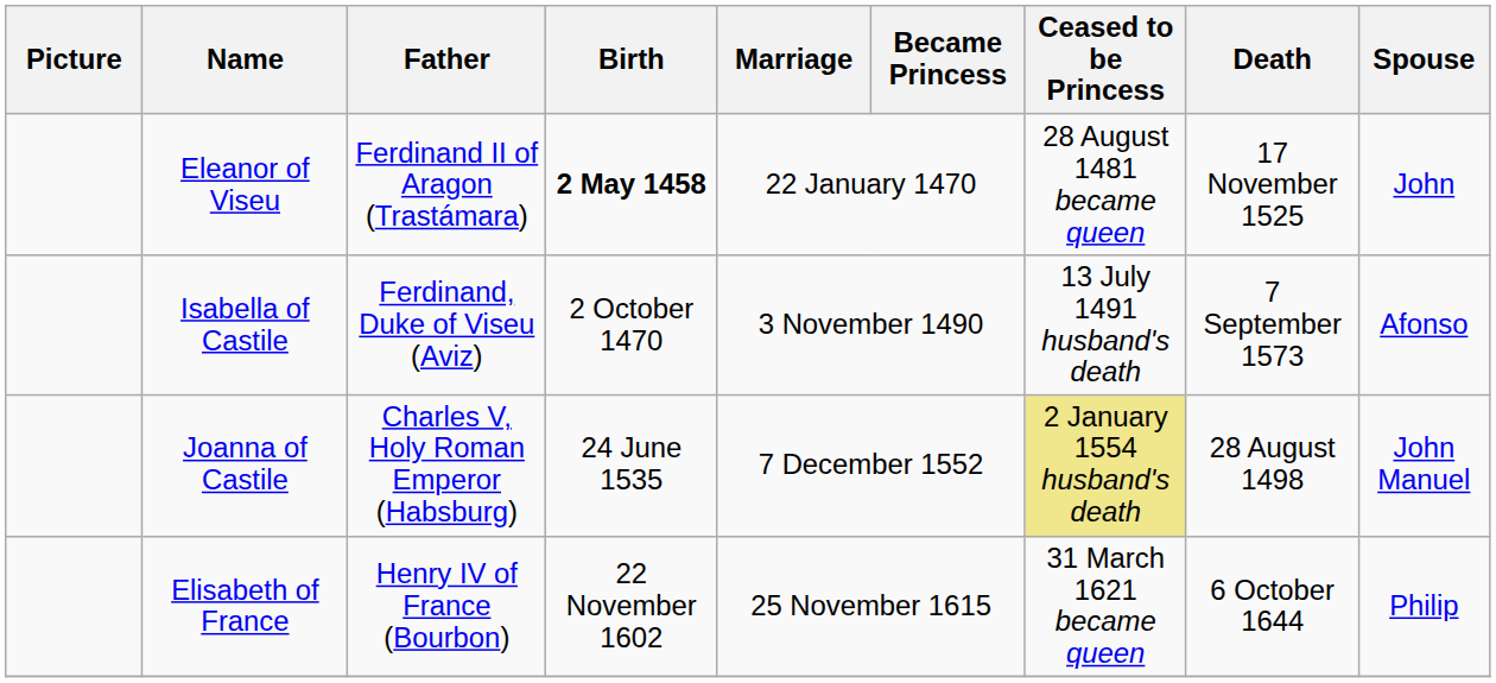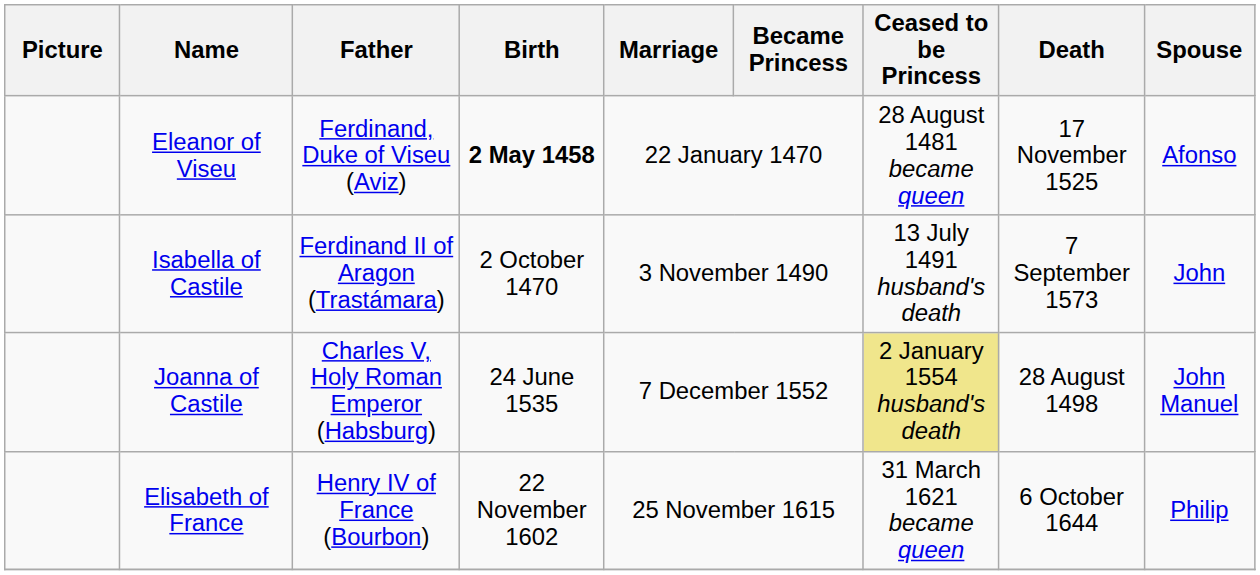Eleanor of Viseu | Father: Ferdinand II of Aragon (Trastámara) -> Ferdinand, Duke of Viseu (Aviz)
Eleanor of Viseu | Spouse: John -> Afonso
Isabella of Castile | Father: Ferdinand, Duke of Viseu (Aviz) -> Ferdinand II of Aragon (Trastámara)
Isabella of Castile | Spouse: Afonso -> John
